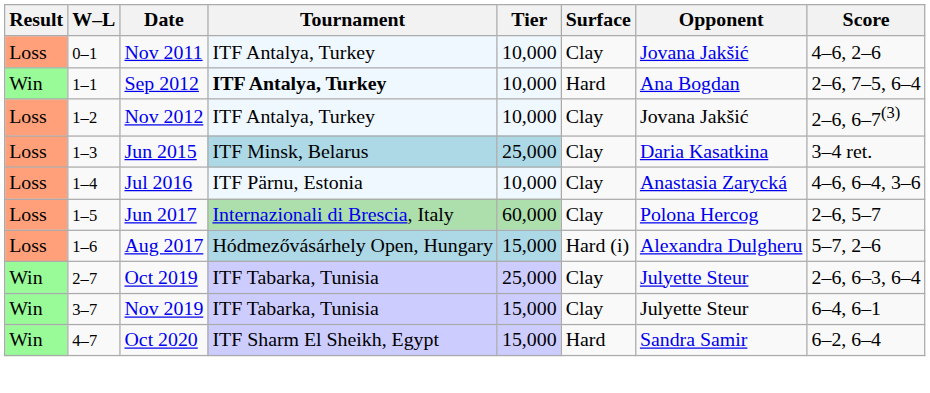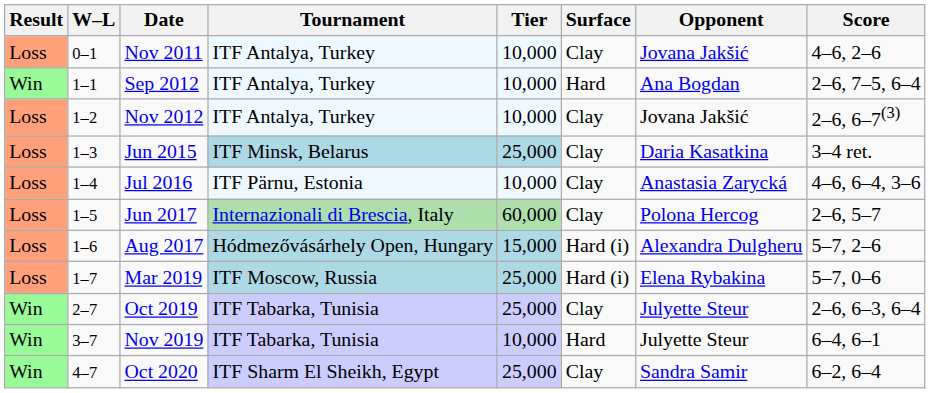Sep 2012 | Tournament: bold -> normal
+ row: Loss | 1–7 | Mar 2019 | ITF Moscow, Russia | 25,000 | Hard (i) | Elena Rybakina | 5–7, 0–6
Nov 2019 | Tier: 15,000 -> 10,000
Nov 2019 | Surface: Clay -> Hard
Oct 2020 | Tier: 15,000 -> 25,000
Oct 2020 | Surface: Hard -> Clay
